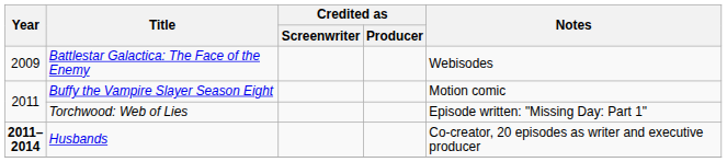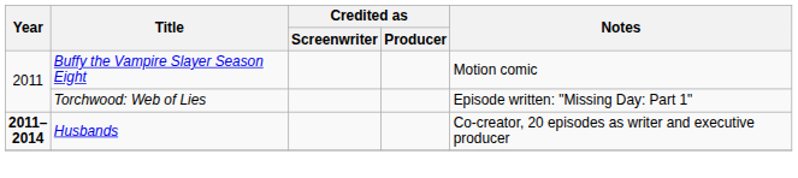- row: 2009 | Battlestar Galactica: The Face of the Enemy | Webisodes
